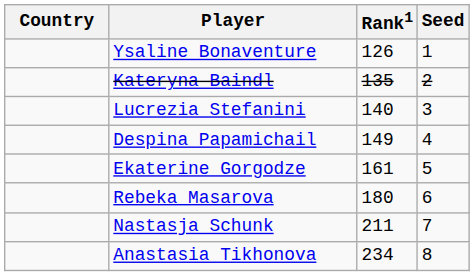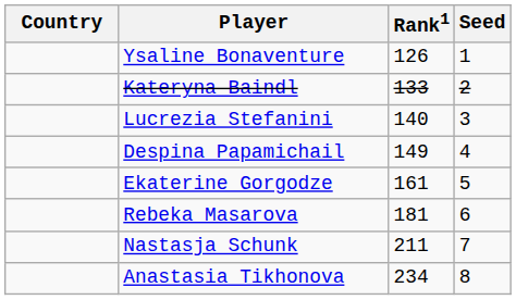Kateryna Baindl | Rank1: 135 -> 133
Rebeka Masarova | Rank1: 180 -> 181
